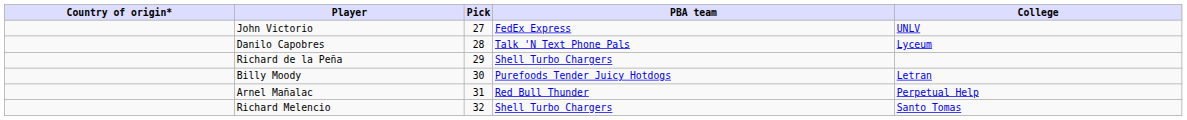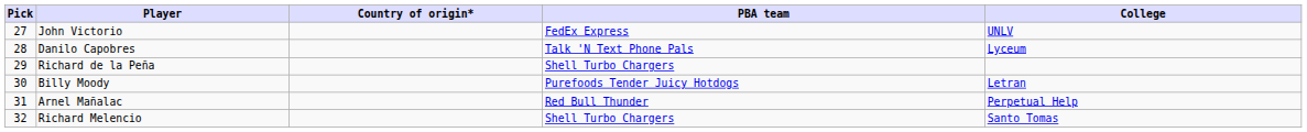columns swapped: Pick <-> Country of origin*
